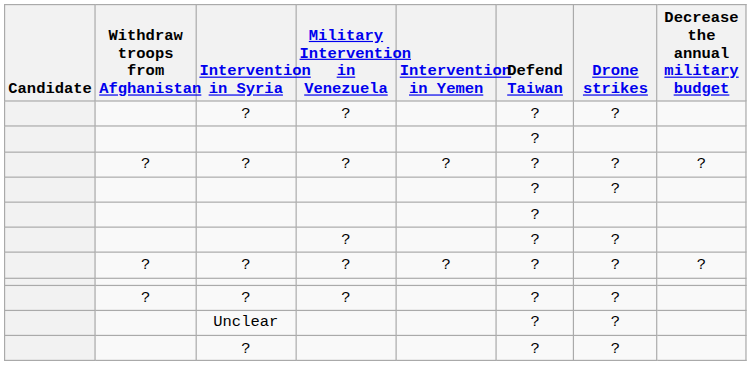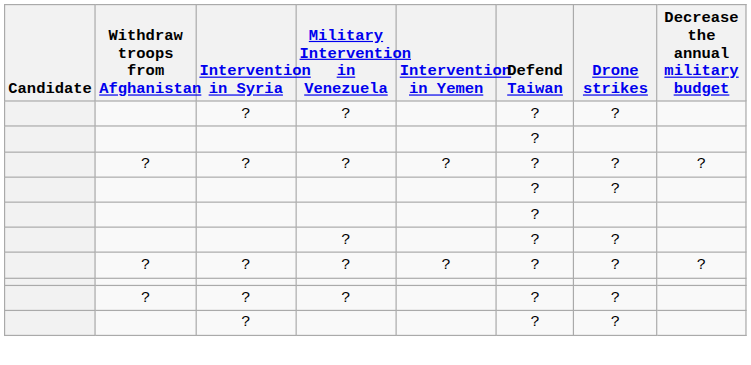- row: Unclear | ? | ?
